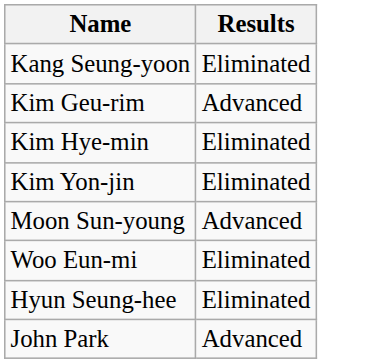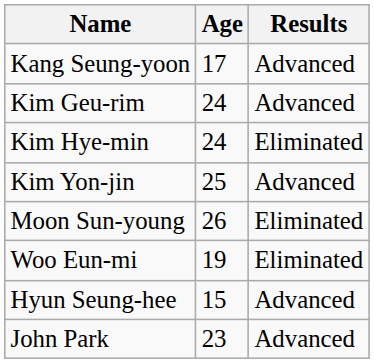+ column: Age | 17 | 24 | 24 | 25 | 26 | 19 | 15 | 23
Kang Seung-yoon | Results: Eliminated -> Advanced
Kim Yon-jin | Results: Eliminated -> Advanced
Moon Sun-young | Results: Advanced -> Eliminated
Hyun Seung-hee | Results: Eliminated -> Advanced
